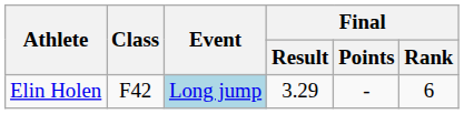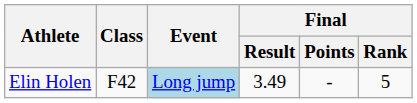Elin Holen | Final / Result: 3.29 -> 3.49
Elin Holen | Final / Rank: 6 -> 5
